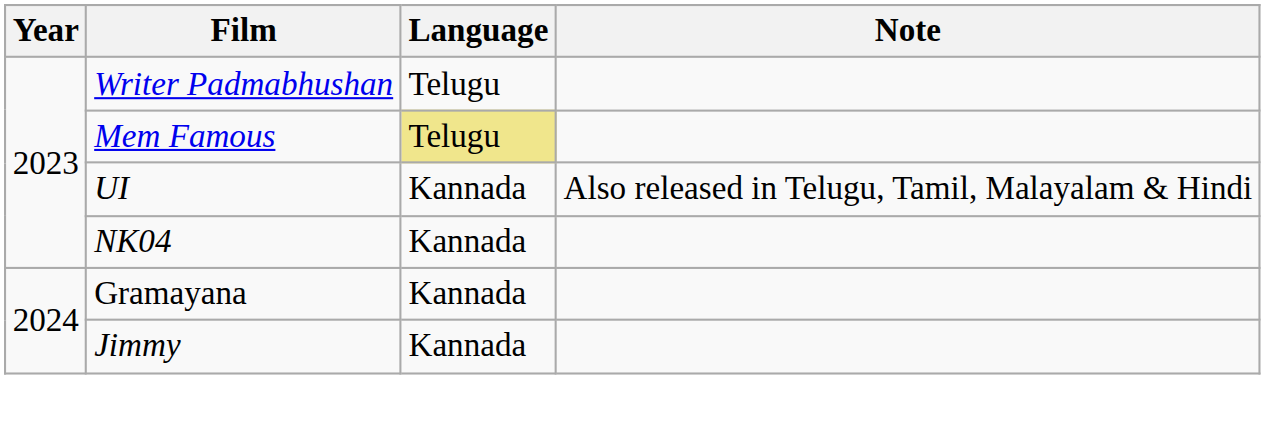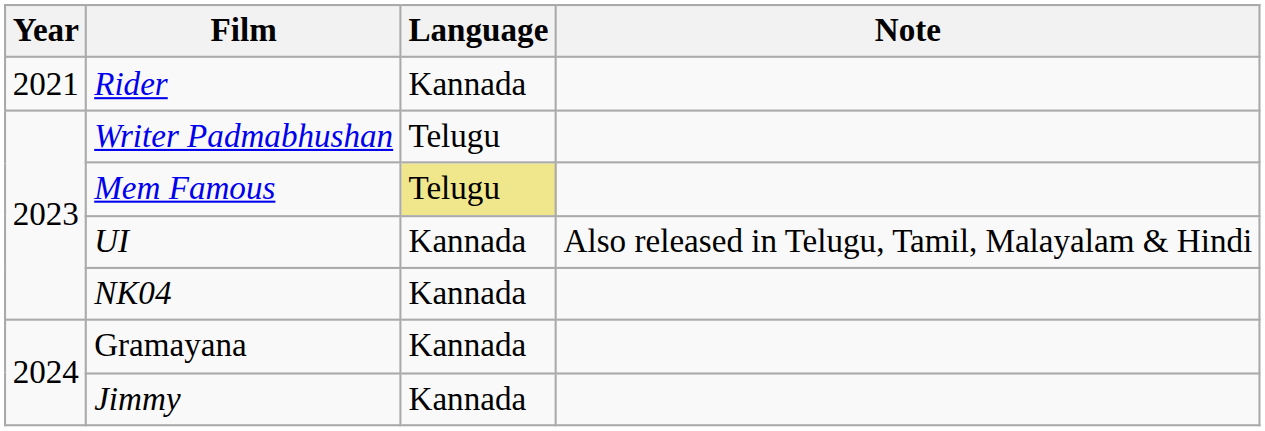+ row: 2021 | Rider | Kannada
